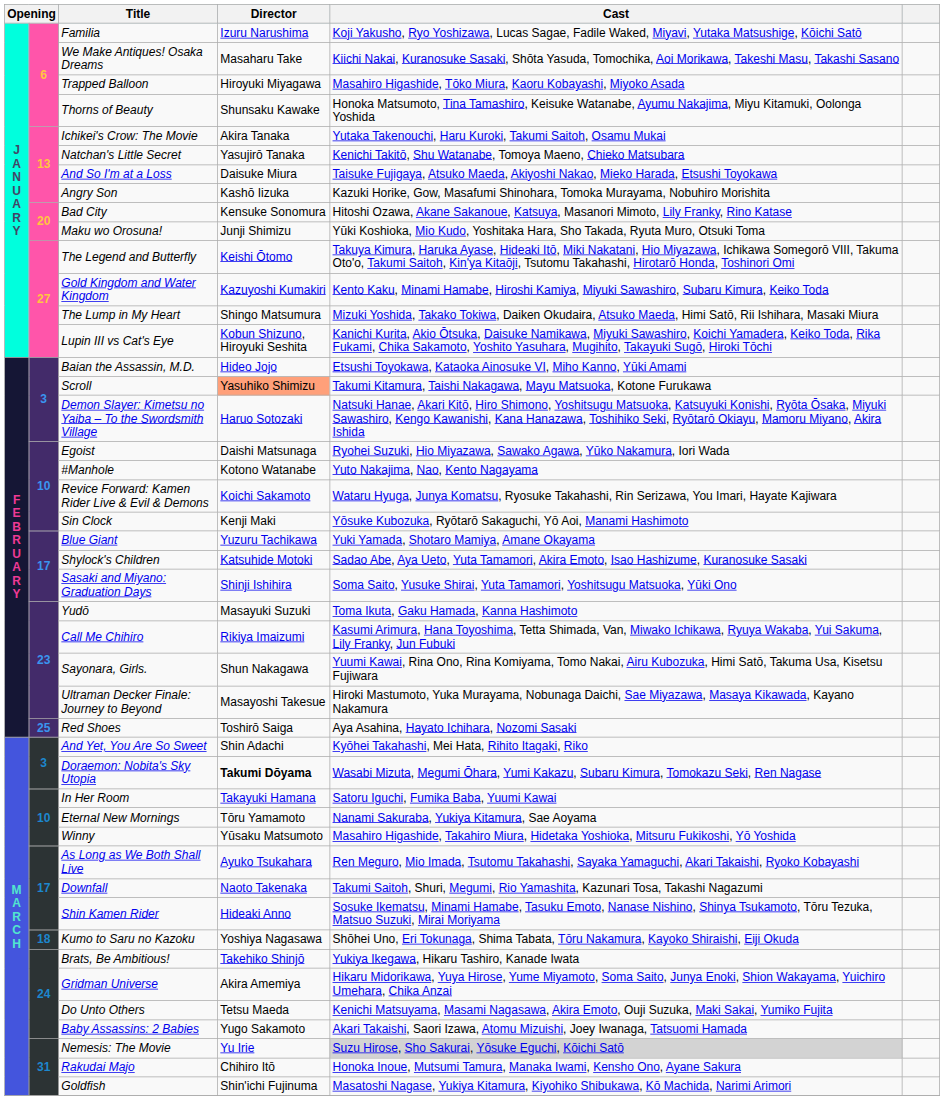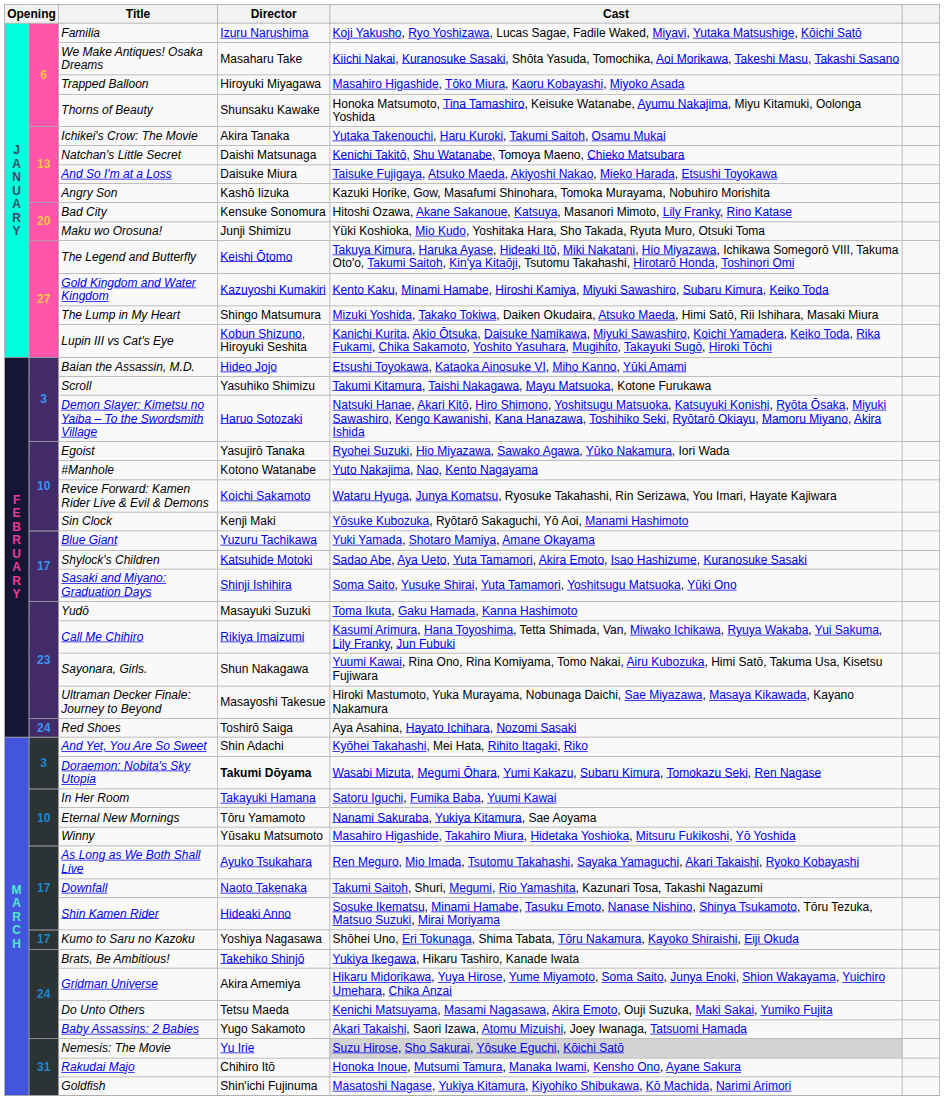Natchan's Little Secret | Director: Yasujirō Tanaka -> Daishi Matsunaga
Scroll | Director: lightsalmon background -> no background
Egoist | Director: Daishi Matsunaga -> Yasujirō Tanaka
Red Shoes | column 2: 25 -> 24
Kumo to Saru no Kazoku | column 2: 18 -> 17
